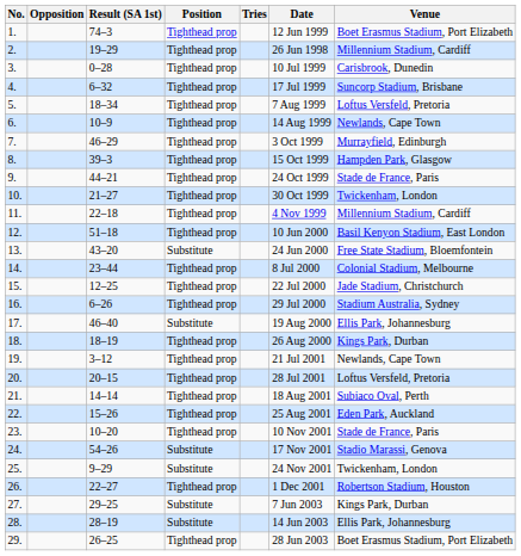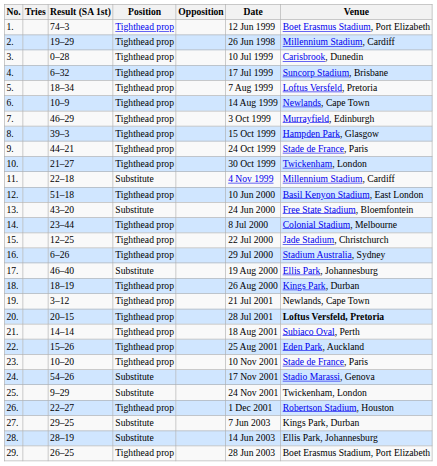columns swapped: Opposition <-> Tries
11. | Position: Tighthead prop -> Substitute
20. | Venue: normal -> bold
